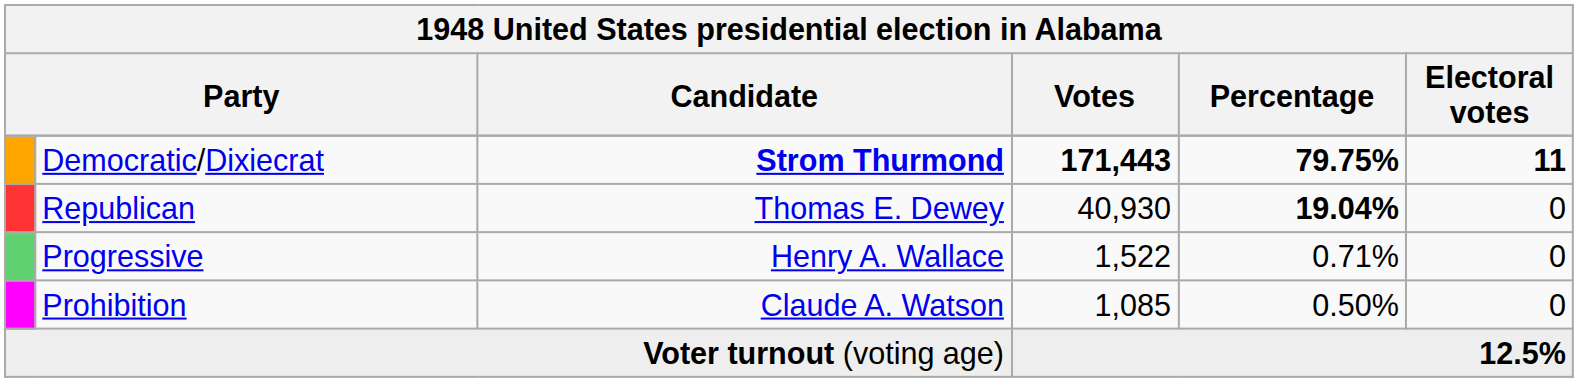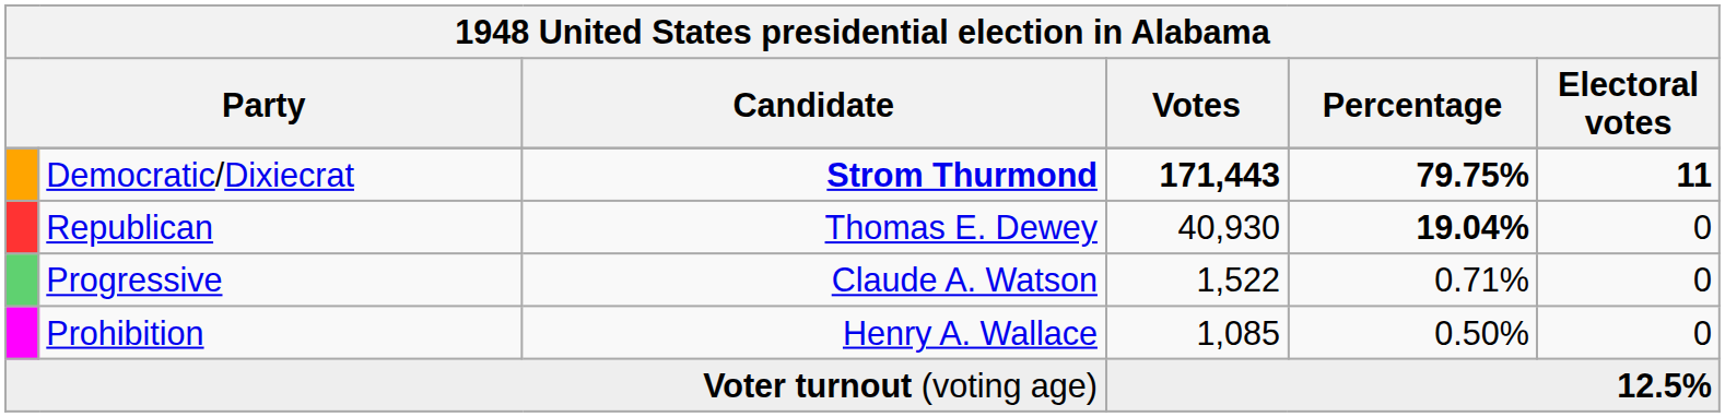Progressive | Candidate: Henry A. Wallace -> Claude A. Watson
Prohibition | Candidate: Claude A. Watson -> Henry A. Wallace
